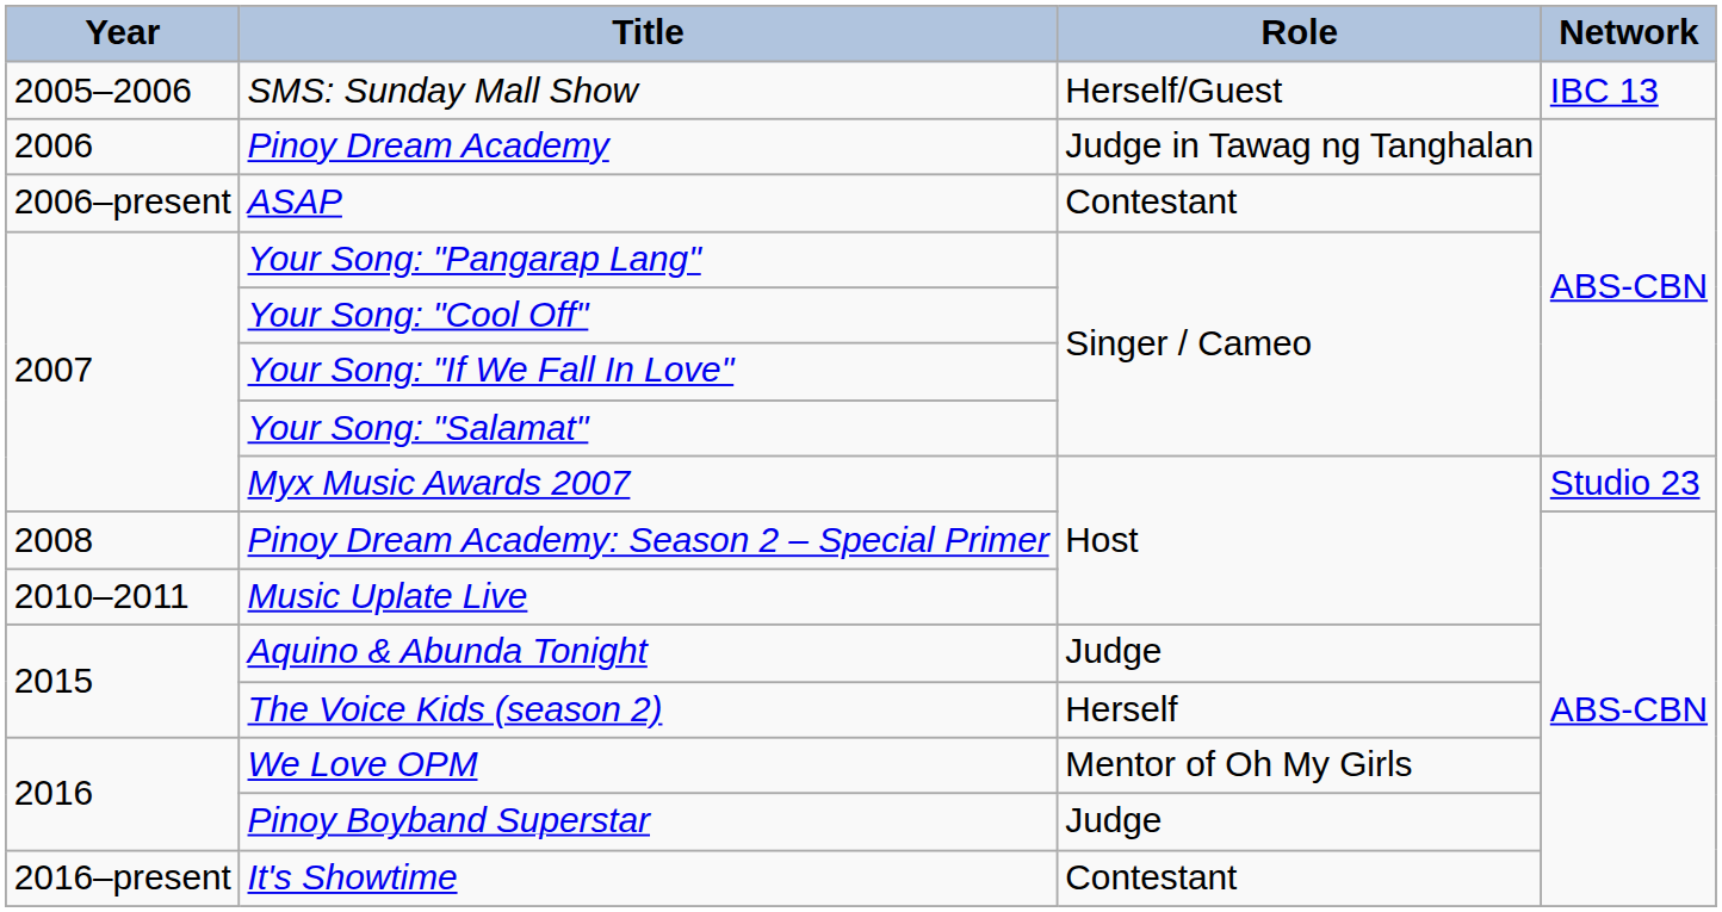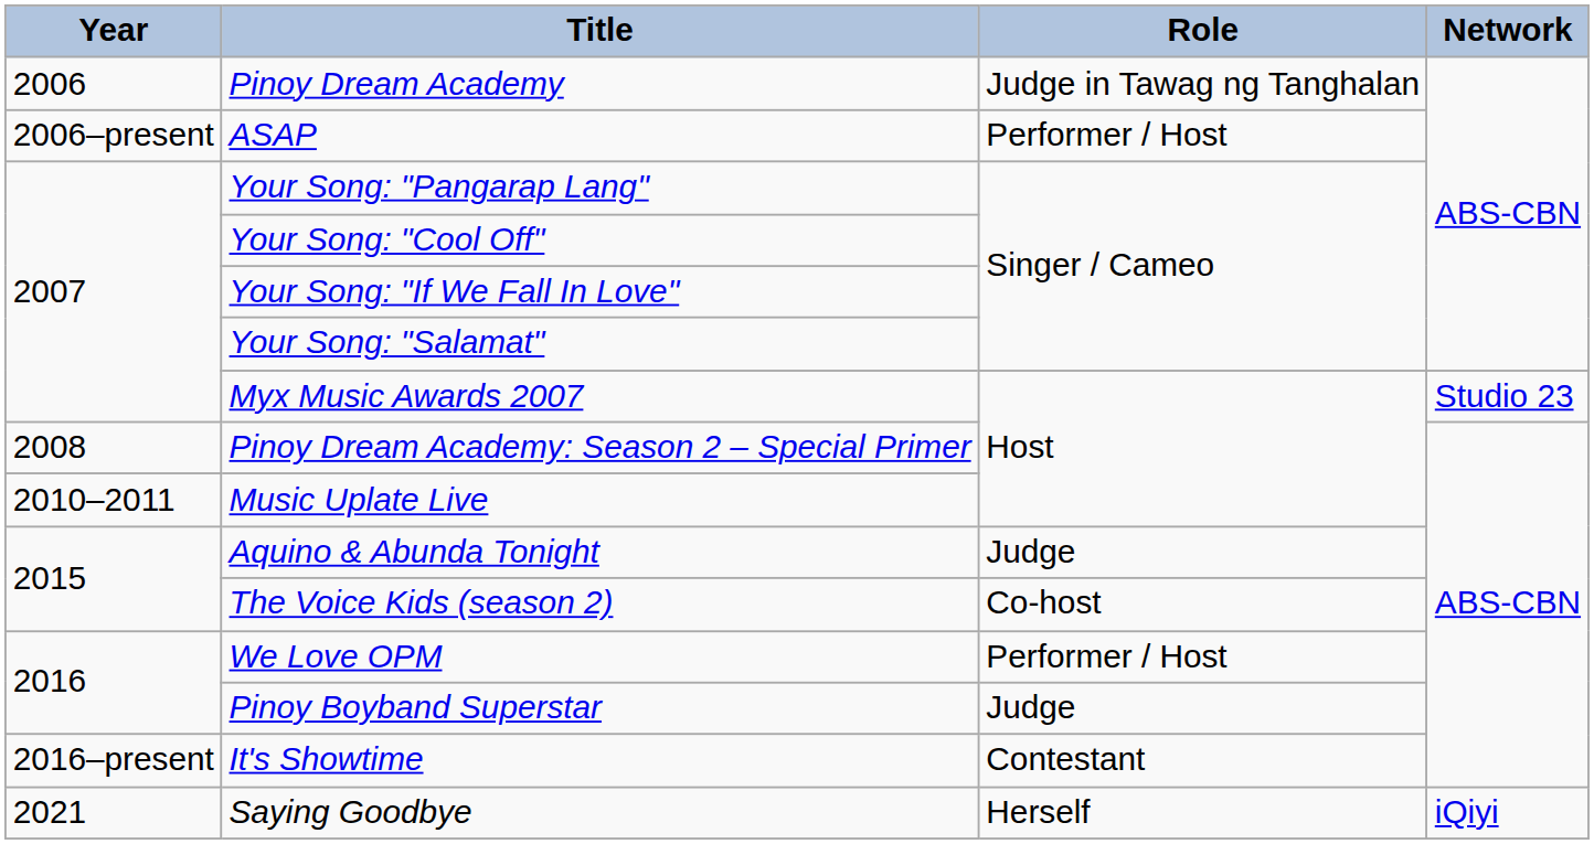- row: 2005–2006 | SMS: Sunday Mall Show | Herself/Guest | IBC 13
ASAP | Role: Contestant -> Performer / Host
The Voice Kids (season 2) | Role: Herself -> Co-host
We Love OPM | Role: Mentor of Oh My Girls -> Performer / Host
+ row: 2021 | Saying Goodbye | Herself | iQiyi
